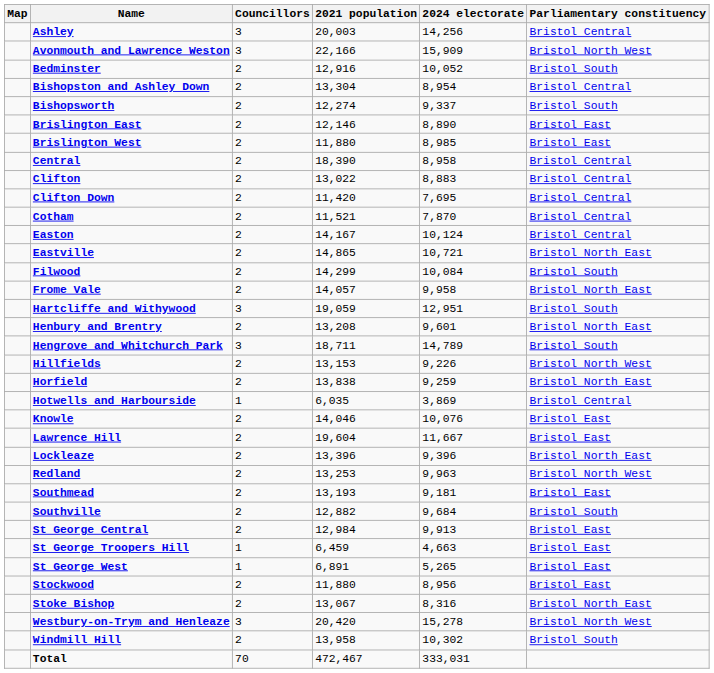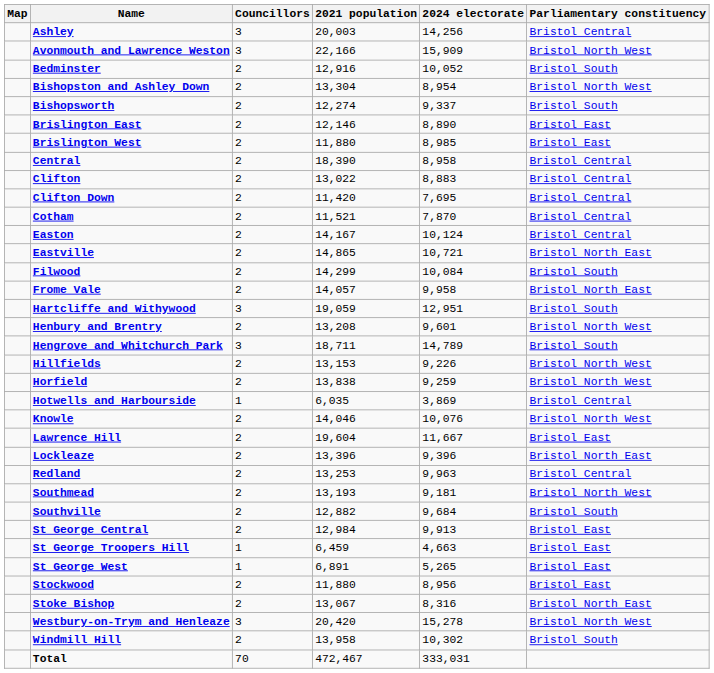Bishopston and Ashley Down | Parliamentary constituency: Bristol Central -> Bristol North West
Henbury and Brentry | Parliamentary constituency: Bristol North East -> Bristol North West
Horfield | Parliamentary constituency: Bristol North East -> Bristol North West
Knowle | Parliamentary constituency: Bristol East -> Bristol North West
Redland | Parliamentary constituency: Bristol North West -> Bristol Central
Southmead | Parliamentary constituency: Bristol East -> Bristol North West
